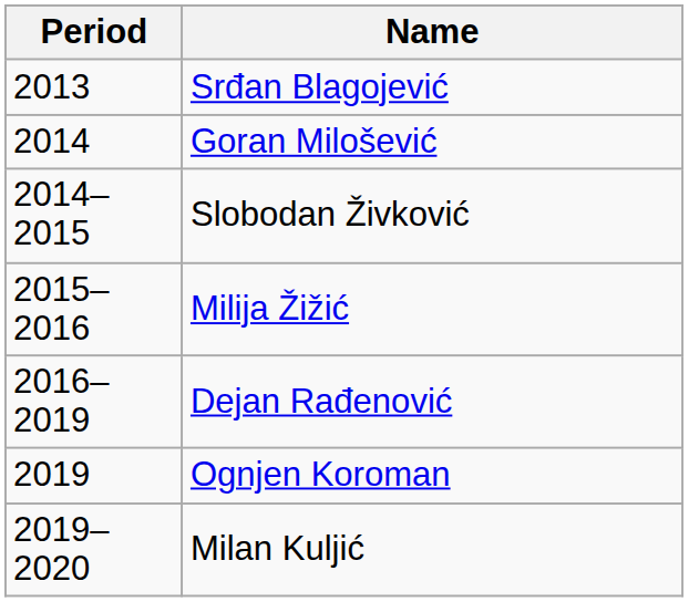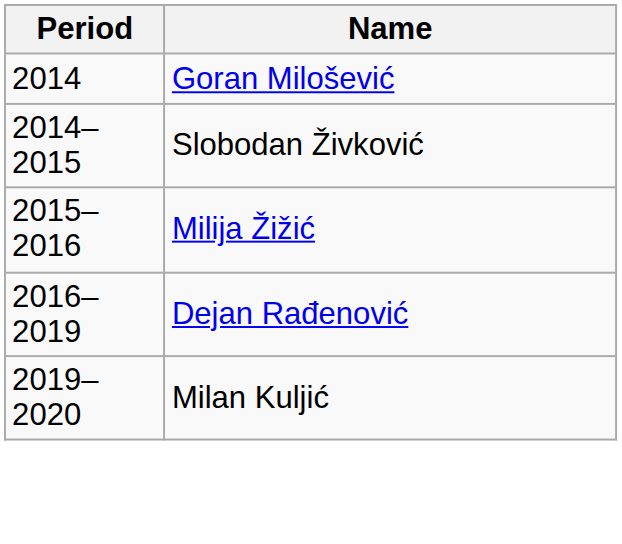- row: 2013 | Srđan Blagojević
- row: 2019 | Ognjen Koroman
